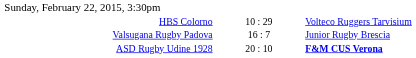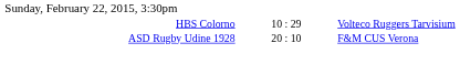- row: Valsugana Rugby Padova | 16 : 7 | Junior Rugby Brescia
ASD Rugby Udine 1928 | column 3: bold -> normal
